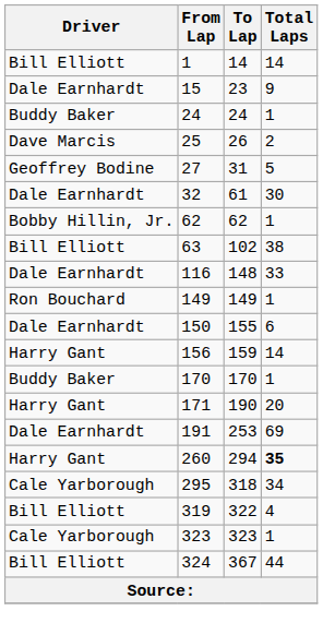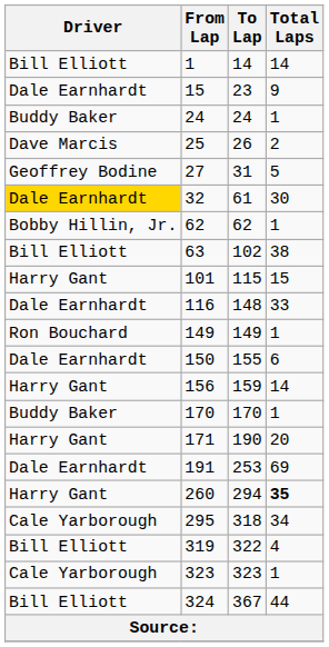32 | Driver: no background -> gold background
+ row: Harry Gant | 101 | 115 | 15
